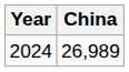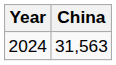2024 | China: 26,989 -> 31,563
